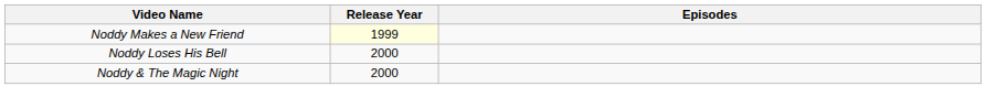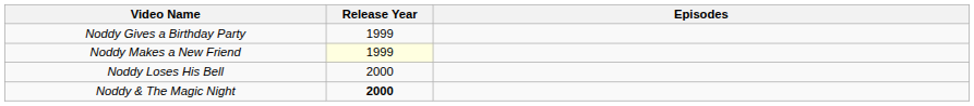+ row: Noddy Gives a Birthday Party | 1999
Noddy & The Magic Night | Release Year: normal -> bold
